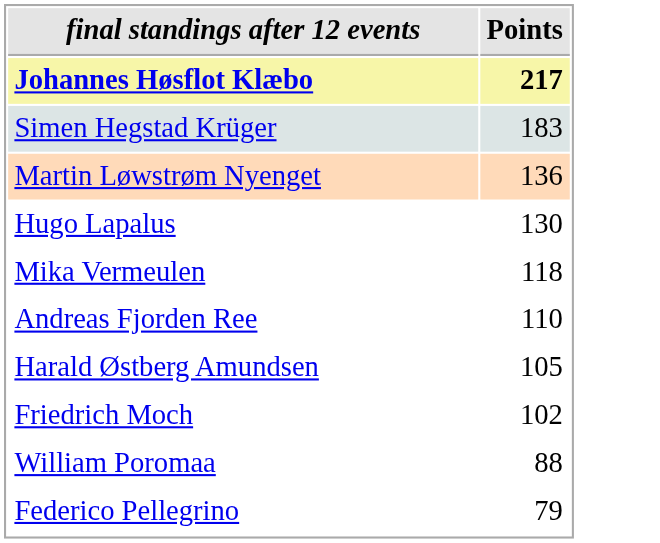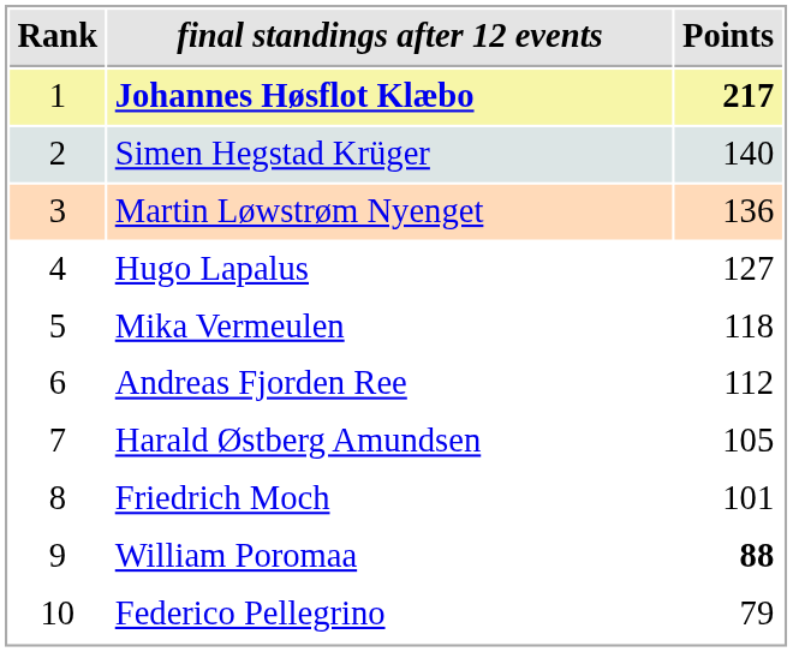+ column: Rank | 1 | 2 | 3 | 4 | 5 | 6 | 7 | 8 | 9 | 10
Simen Hegstad Krüger | Points: 183 -> 140
Hugo Lapalus | Points: 130 -> 127
Andreas Fjorden Ree | Points: 110 -> 112
Friedrich Moch | Points: 102 -> 101
William Poromaa | Points: normal -> bold
